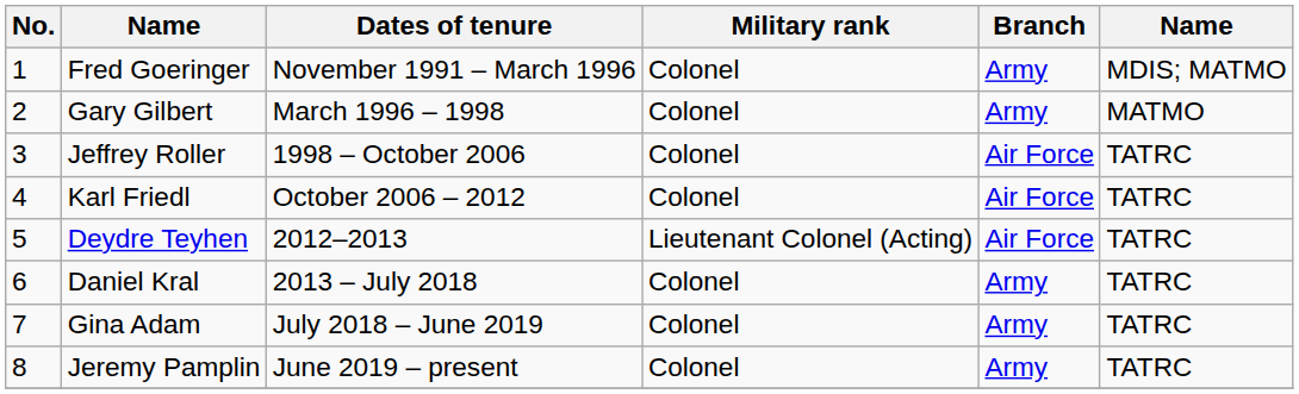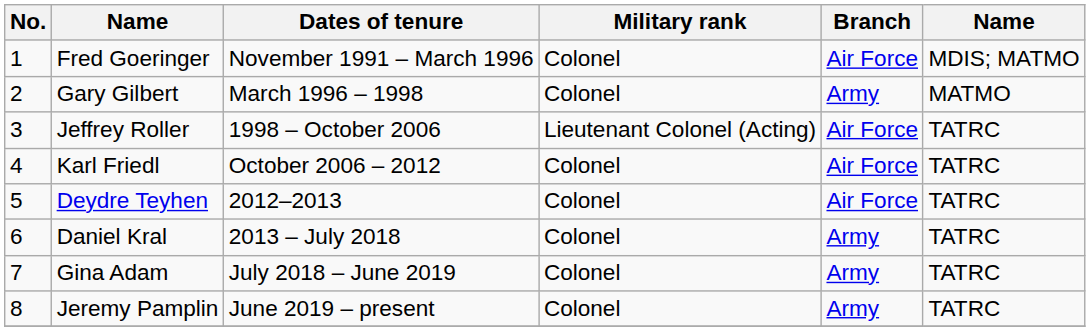Fred Goeringer | Branch: Army -> Air Force
Jeffrey Roller | Military rank: Colonel -> Lieutenant Colonel (Acting)
Deydre Teyhen | Military rank: Lieutenant Colonel (Acting) -> Colonel
